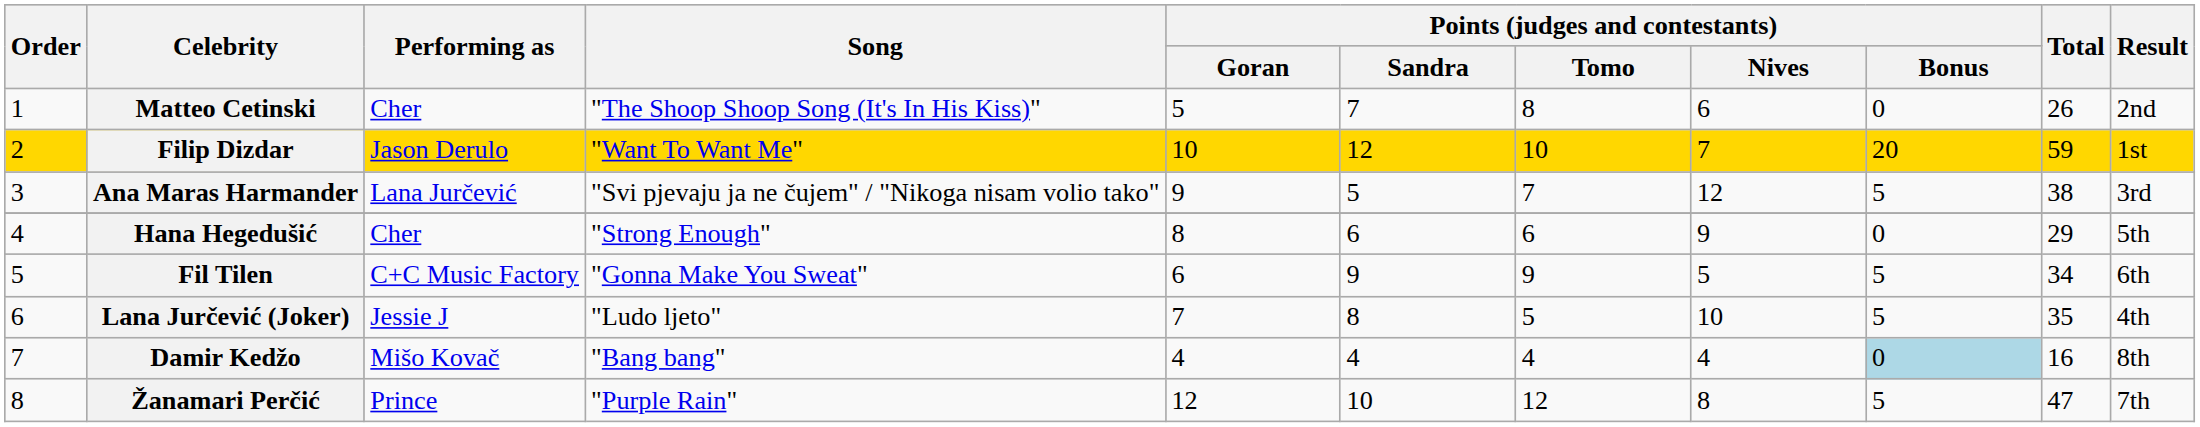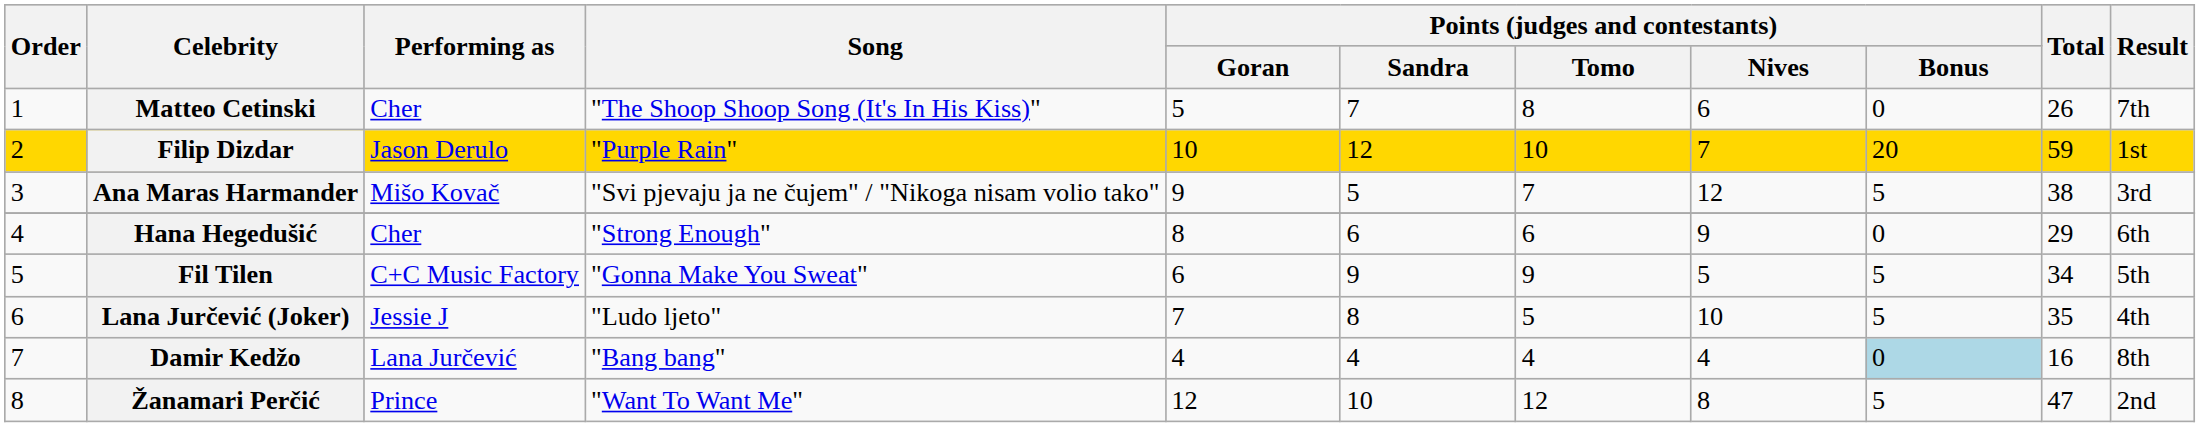Matteo Cetinski | Result: 2nd -> 7th
Filip Dizdar | Song: "Want To Want Me" -> "Purple Rain"
Ana Maras Harmander | Performing as: Lana Jurčević -> Mišo Kovač
Hana Hegedušić | Result: 5th -> 6th
Fil Tilen | Result: 6th -> 5th
Damir Kedžo | Performing as: Mišo Kovač -> Lana Jurčević
Žanamari Perčić | Song: "Purple Rain" -> "Want To Want Me"
Žanamari Perčić | Result: 7th -> 2nd
